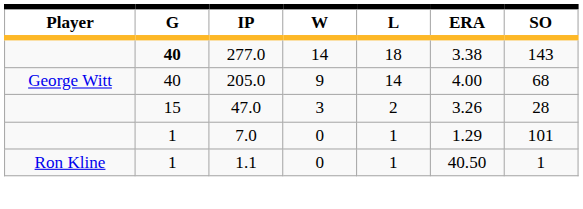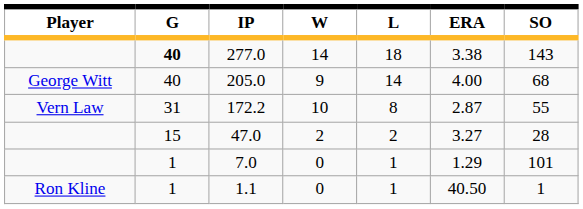+ row: Vern Law | 31 | 172.2 | 10 | 8 | 2.87 | 55
47.0 | W: 3 -> 2
47.0 | ERA: 3.26 -> 3.27
